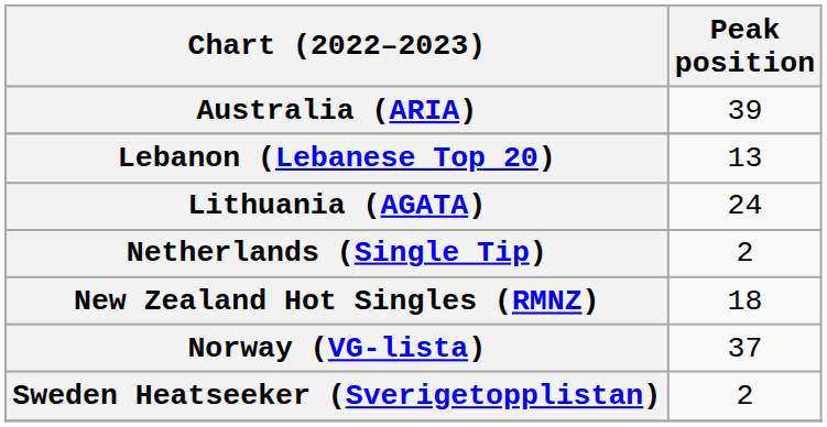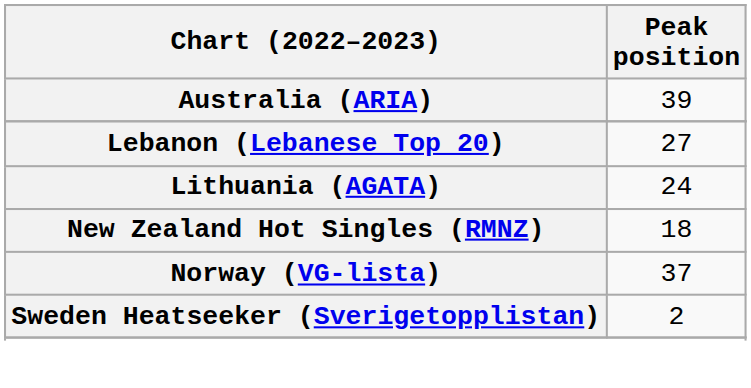Lebanon (Lebanese Top 20) | Peak position: 13 -> 27
- row: Netherlands (Single Tip) | 2
